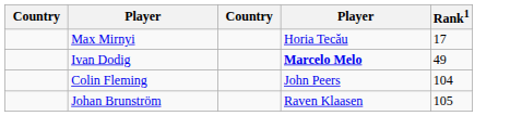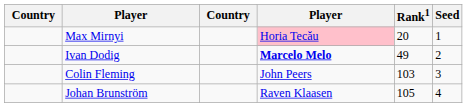+ column: Seed | 1 | 2 | 3 | 4
Max Mirnyi | column 4: no background -> pink background
Max Mirnyi | Rank1: 17 -> 20
Colin Fleming | Rank1: 104 -> 103
